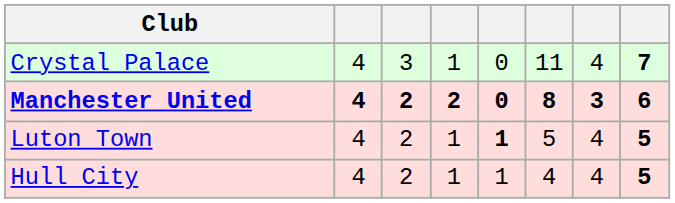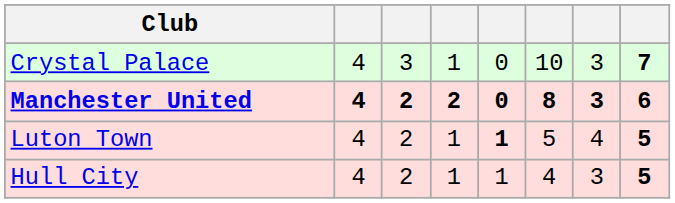Crystal Palace | column 6: 11 -> 10
Crystal Palace | column 7: 4 -> 3
Hull City | column 7: 4 -> 3
